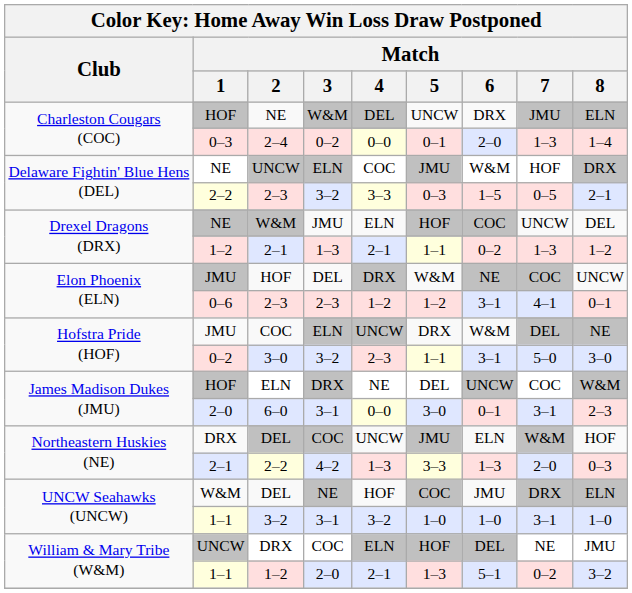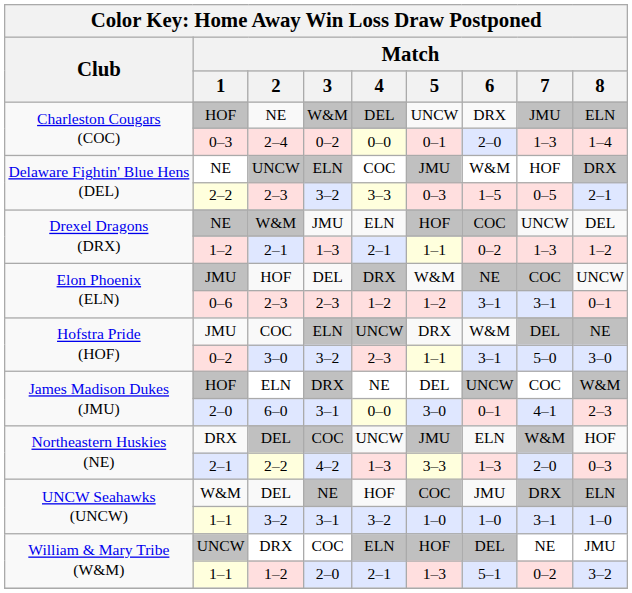0–6 / 2–3 | Match / 7: 4–1 -> 3–1
6–0 | Match / 7: 3–1 -> 4–1
